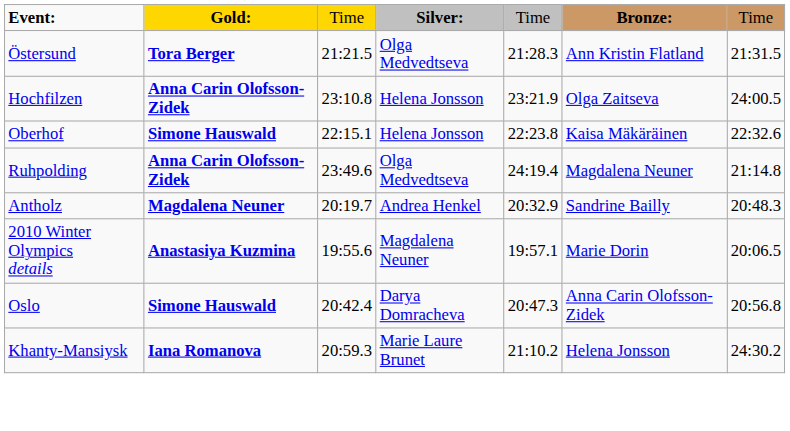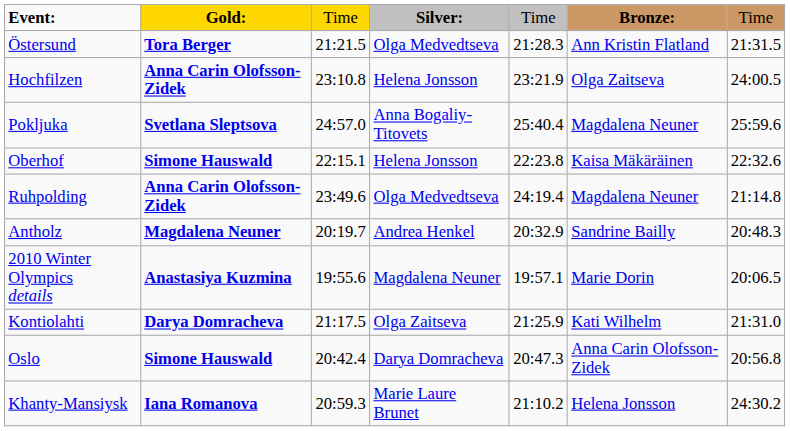+ row: Pokljuka | Svetlana Sleptsova | 24:57.0 | Anna Bogaliy-Titovets | 25:40.4 | Magdalena Neuner | 25:59.6
+ row: Kontiolahti | Darya Domracheva | 21:17.5 | Olga Zaitseva | 21:25.9 | Kati Wilhelm | 21:31.0
